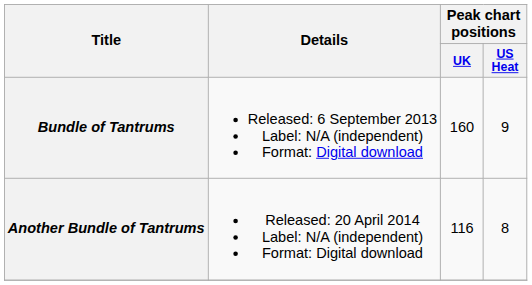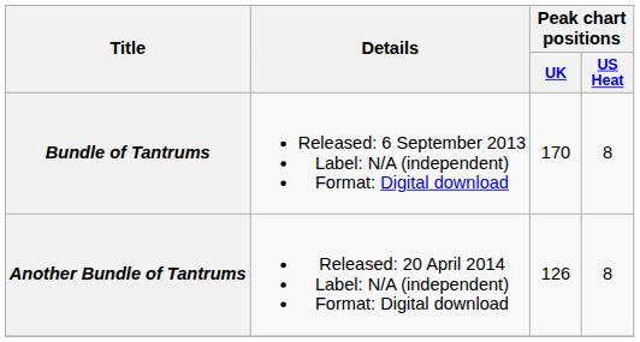Bundle of Tantrums | Peak chart positions / UK: 160 -> 170
Bundle of Tantrums | Peak chart positions / US Heat: 9 -> 8
Another Bundle of Tantrums | Peak chart positions / UK: 116 -> 126
